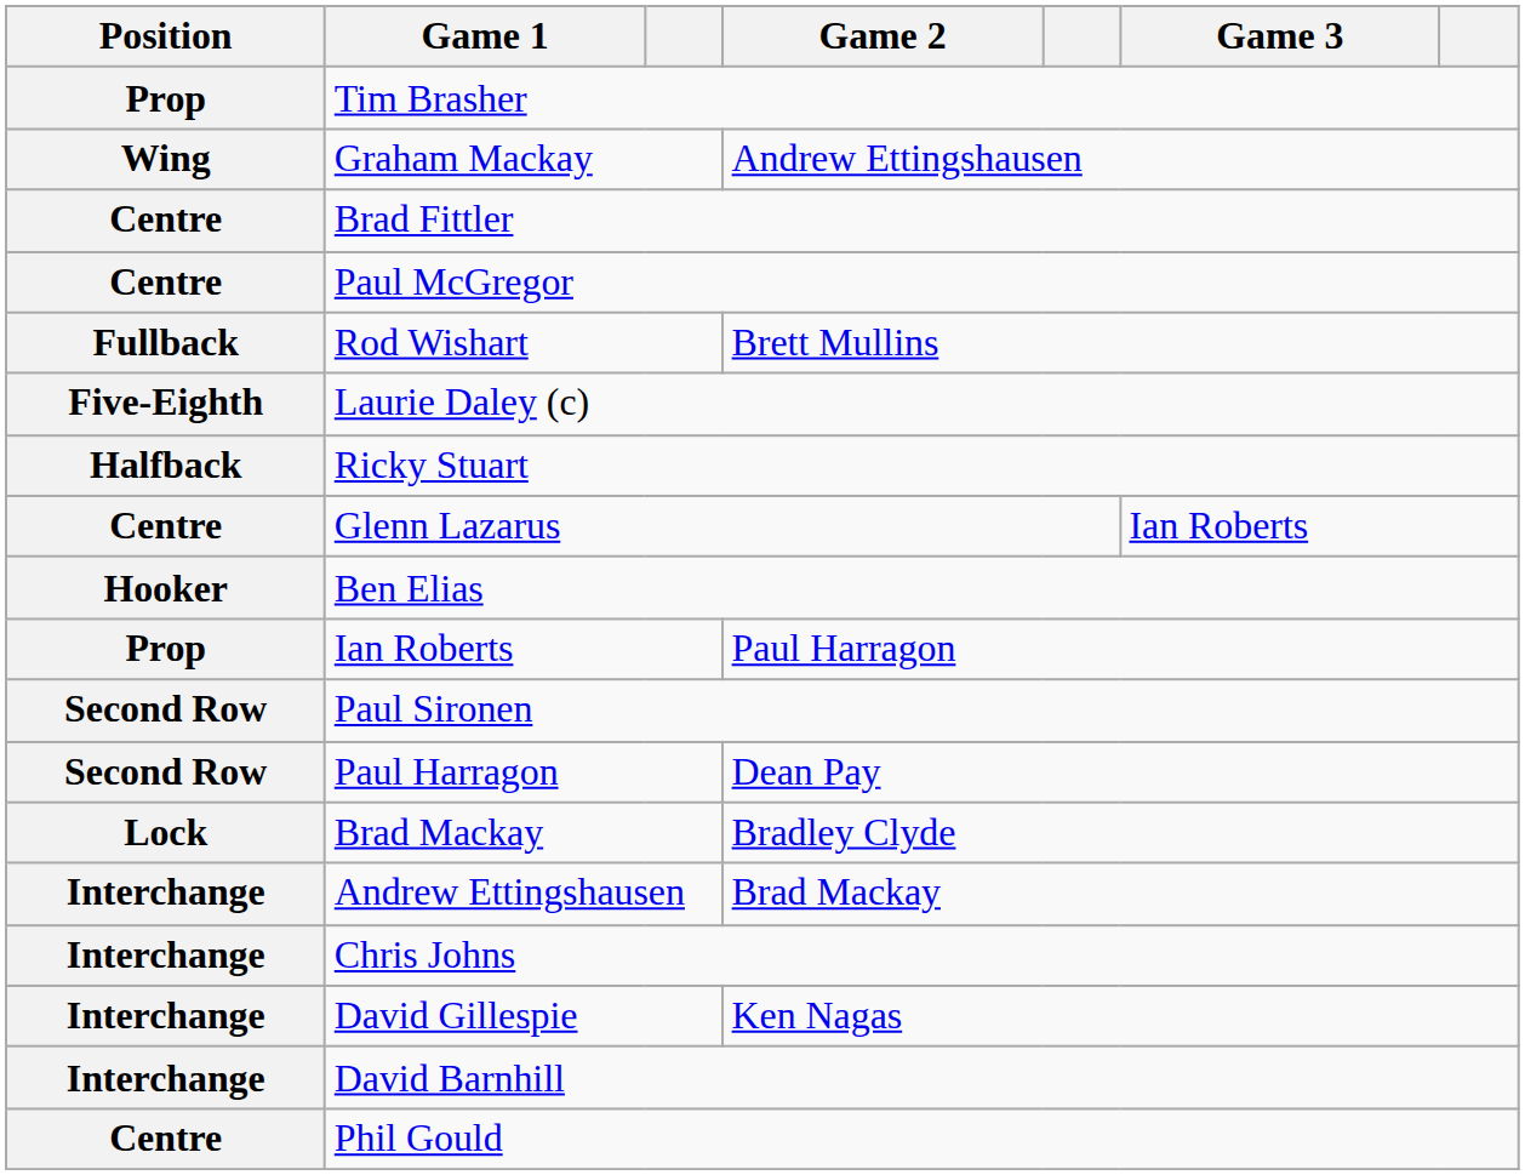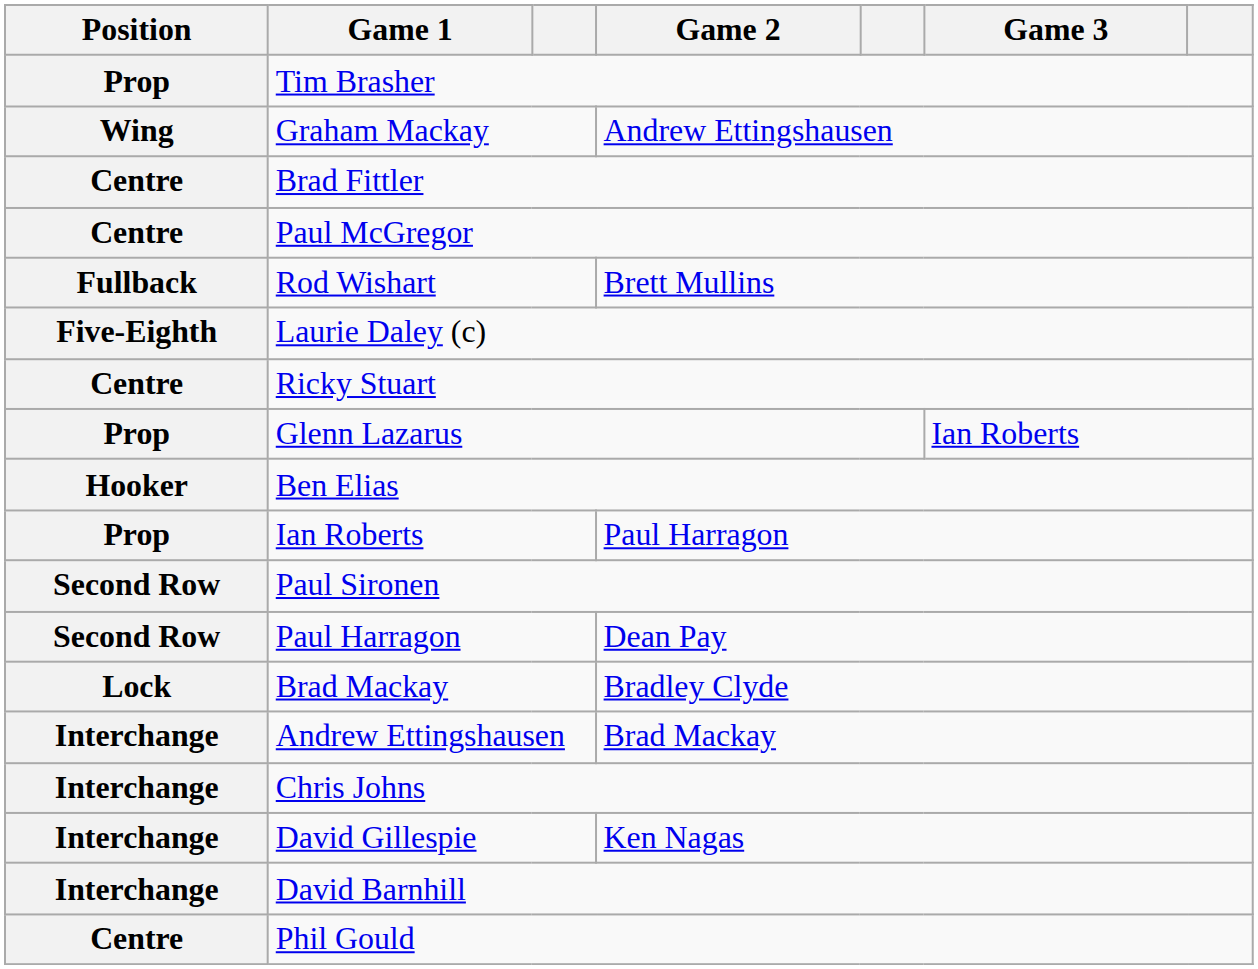Ricky Stuart | Position: Halfback -> Centre
Glenn Lazarus | Position: Centre -> Prop
